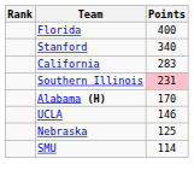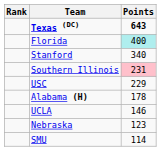+ row: Texas (DC) | 643
Florida | Points: no background -> paleturquoise background
- row: California | 283
+ row: USC | 229
Alabama (H) | Points: 170 -> 178
Nebraska | Points: 125 -> 123
